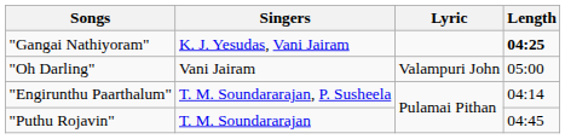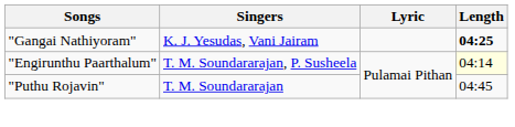- row: "Oh Darling" | Vani Jairam | Valampuri John | 05:00
"Engirunthu Paarthalum" | Length: no background -> lightyellow background
